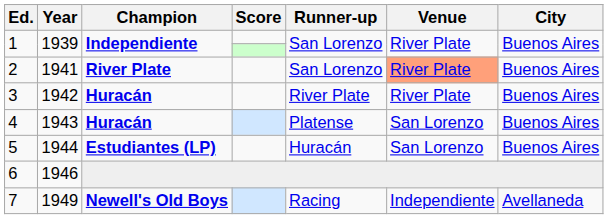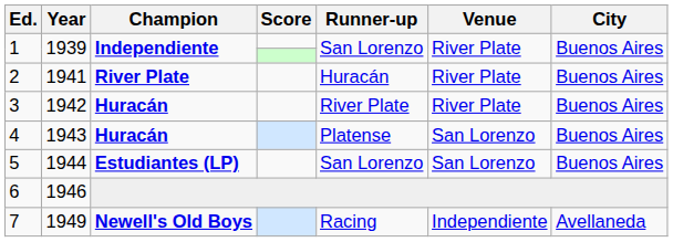2 | Runner-up: San Lorenzo -> Huracán
2 | Venue: lightsalmon background -> no background
5 | Runner-up: Huracán -> San Lorenzo
